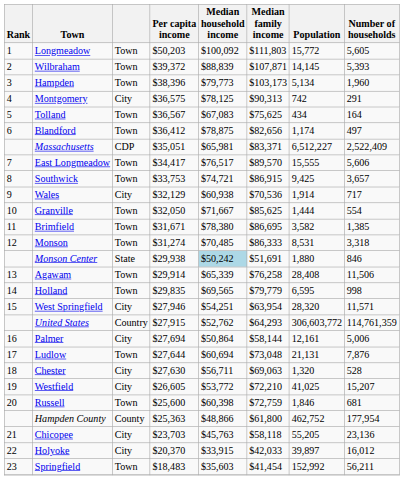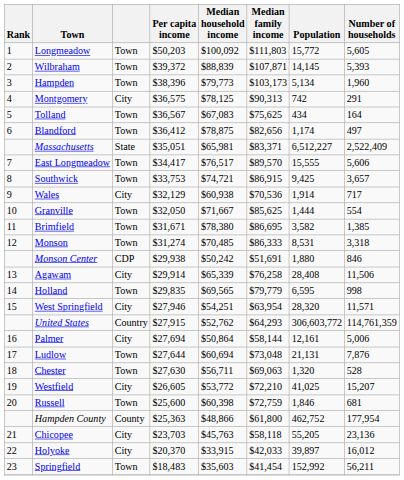Massachusetts | column 3: CDP -> State
Monson Center | column 3: State -> CDP
Monson Center | Median household income: lightblue background -> no background
Agawam | column 3: Town -> City
Chester | column 3: City -> Town
